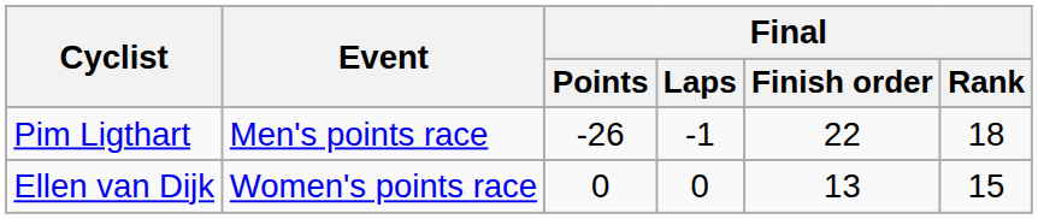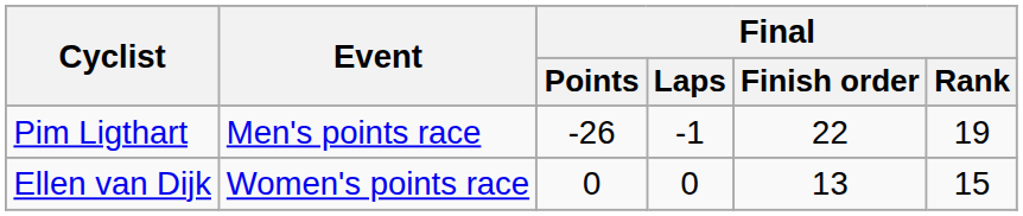Pim Ligthart | Final / Rank: 18 -> 19
